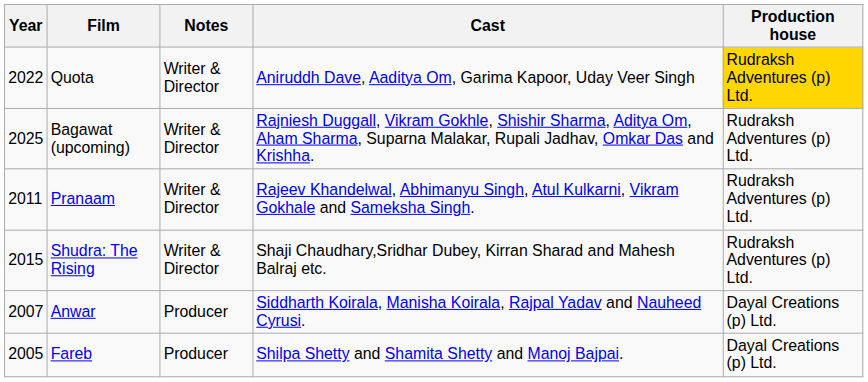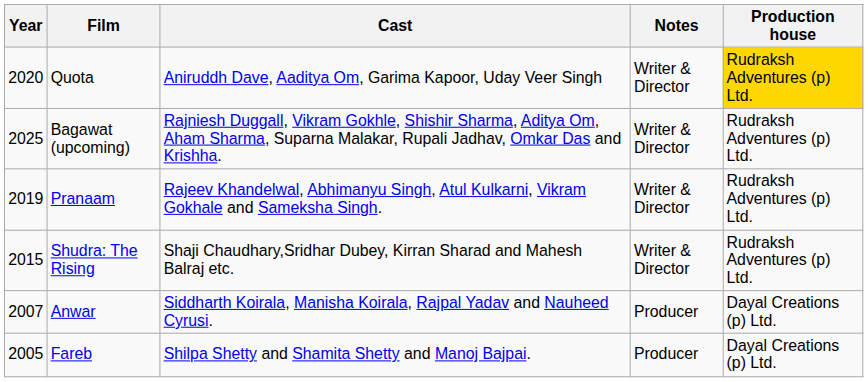columns swapped: Cast <-> Notes
Quota | Year: 2022 -> 2020
Pranaam | Year: 2011 -> 2019
